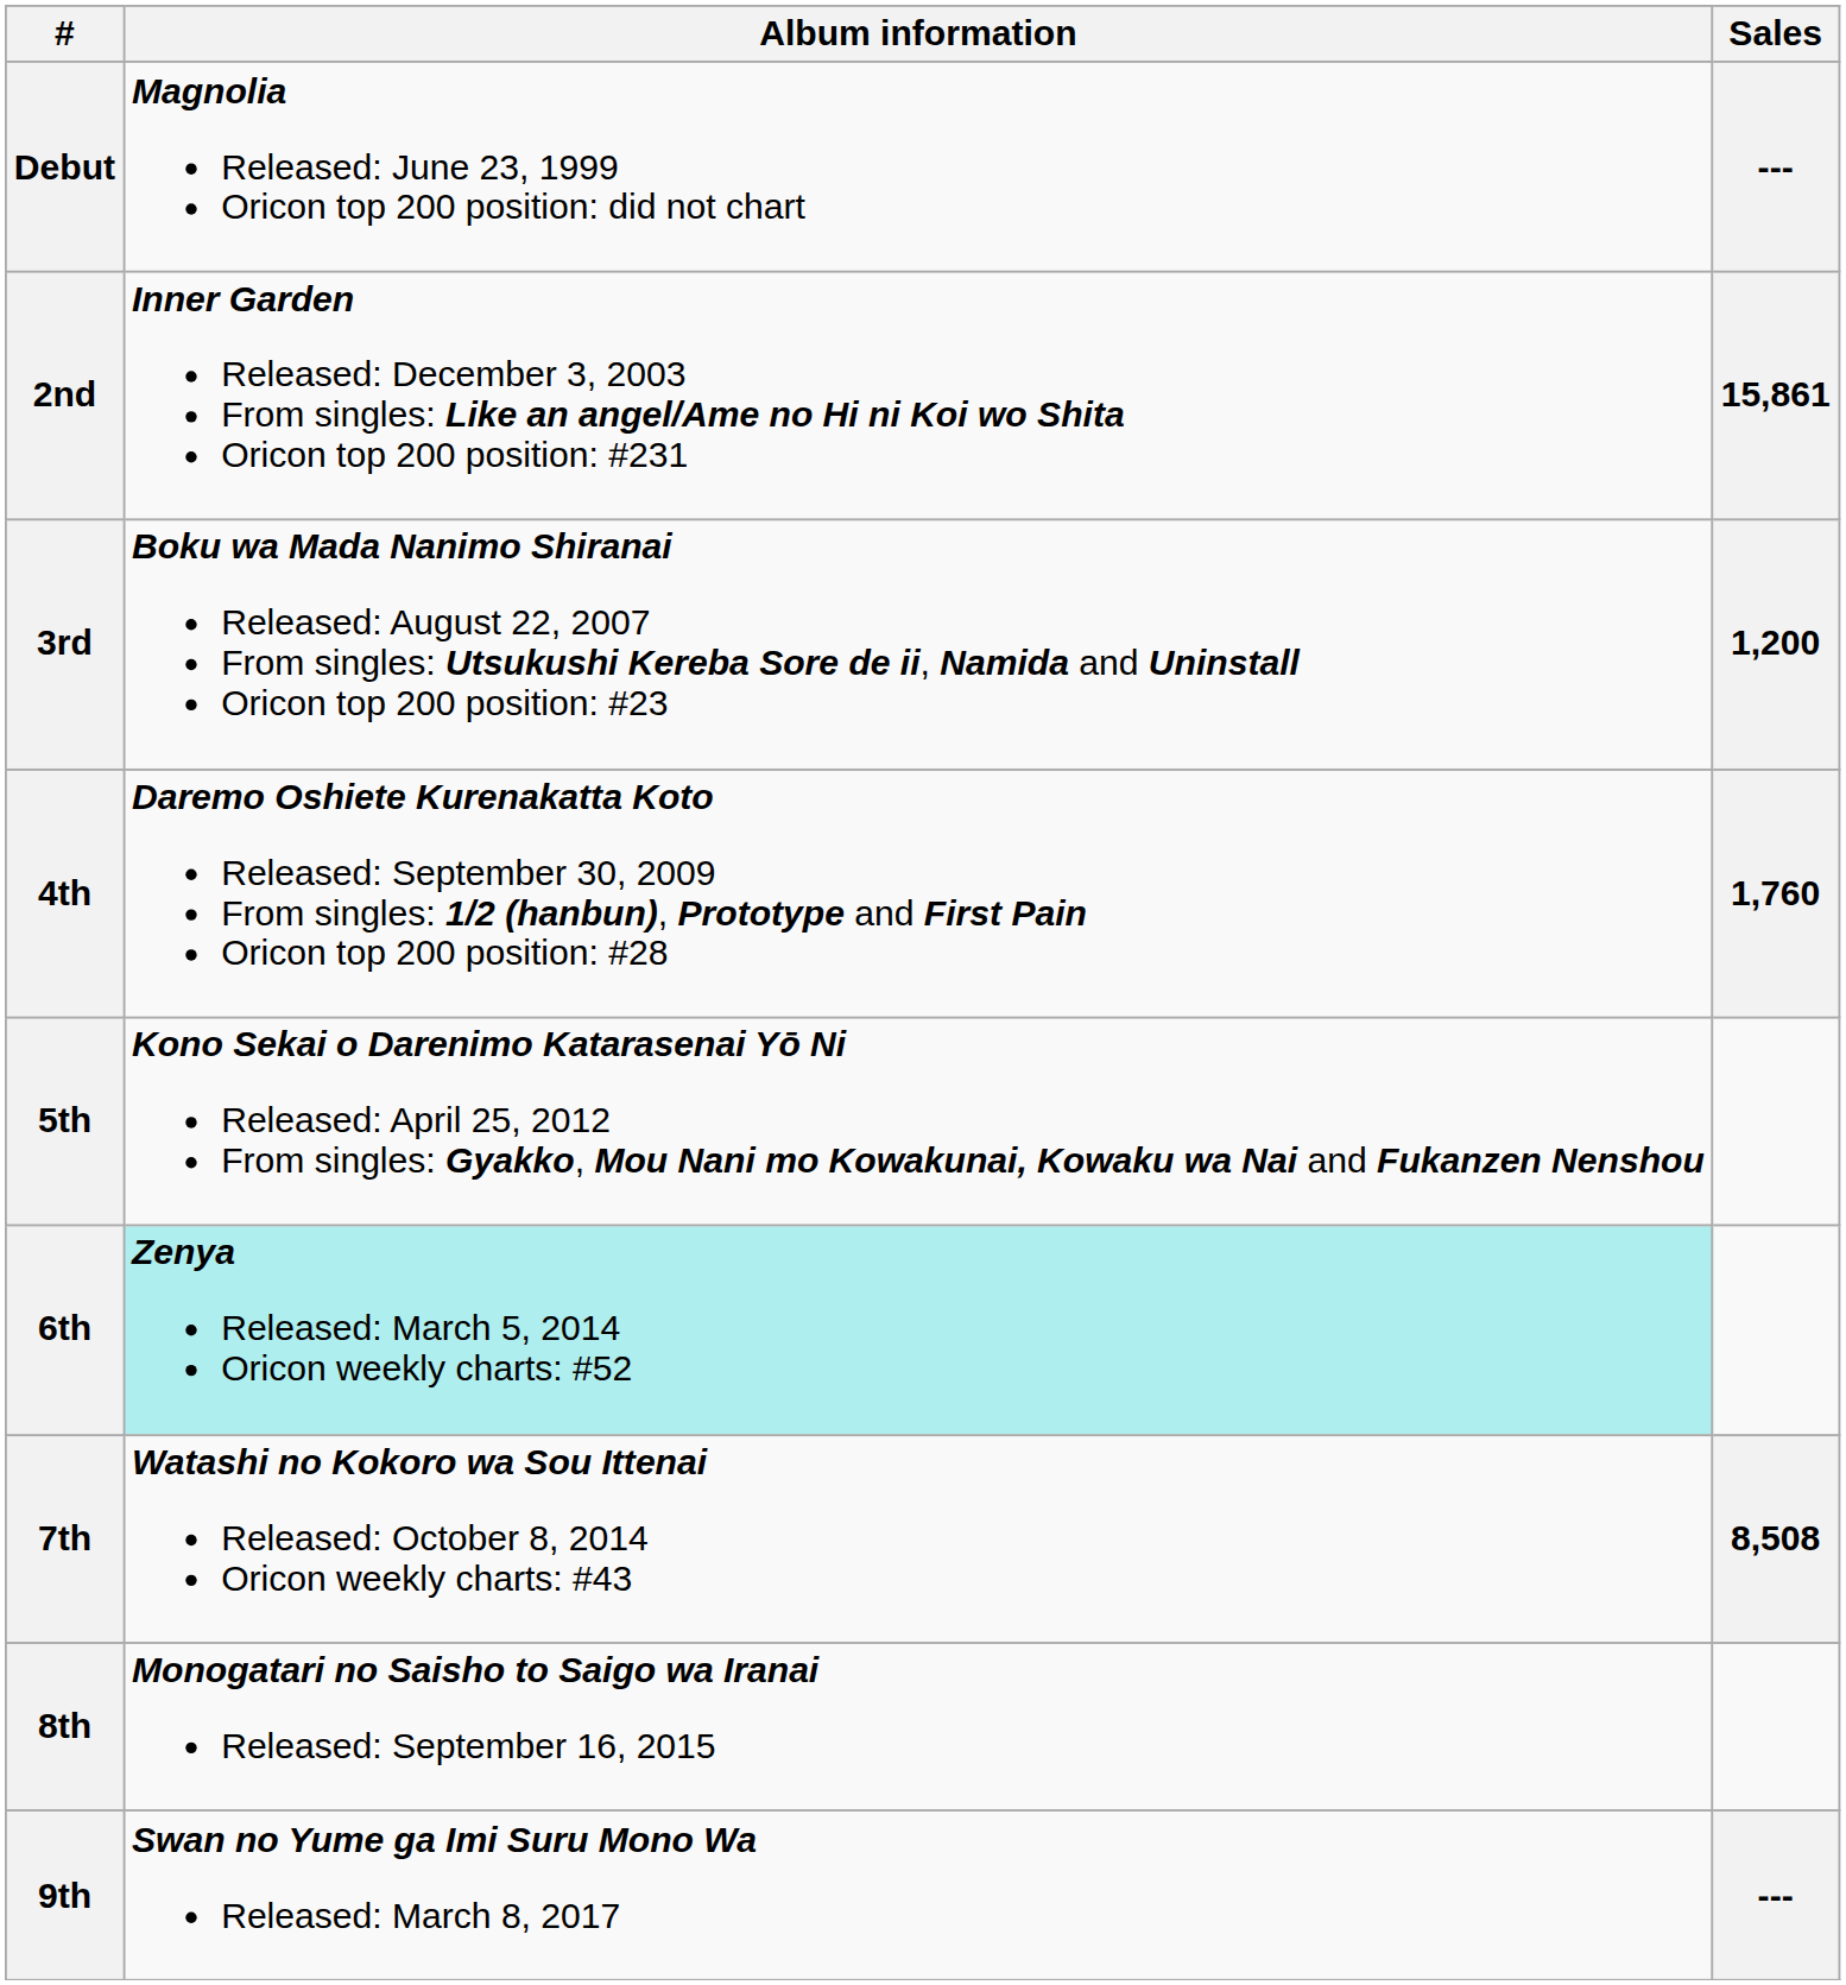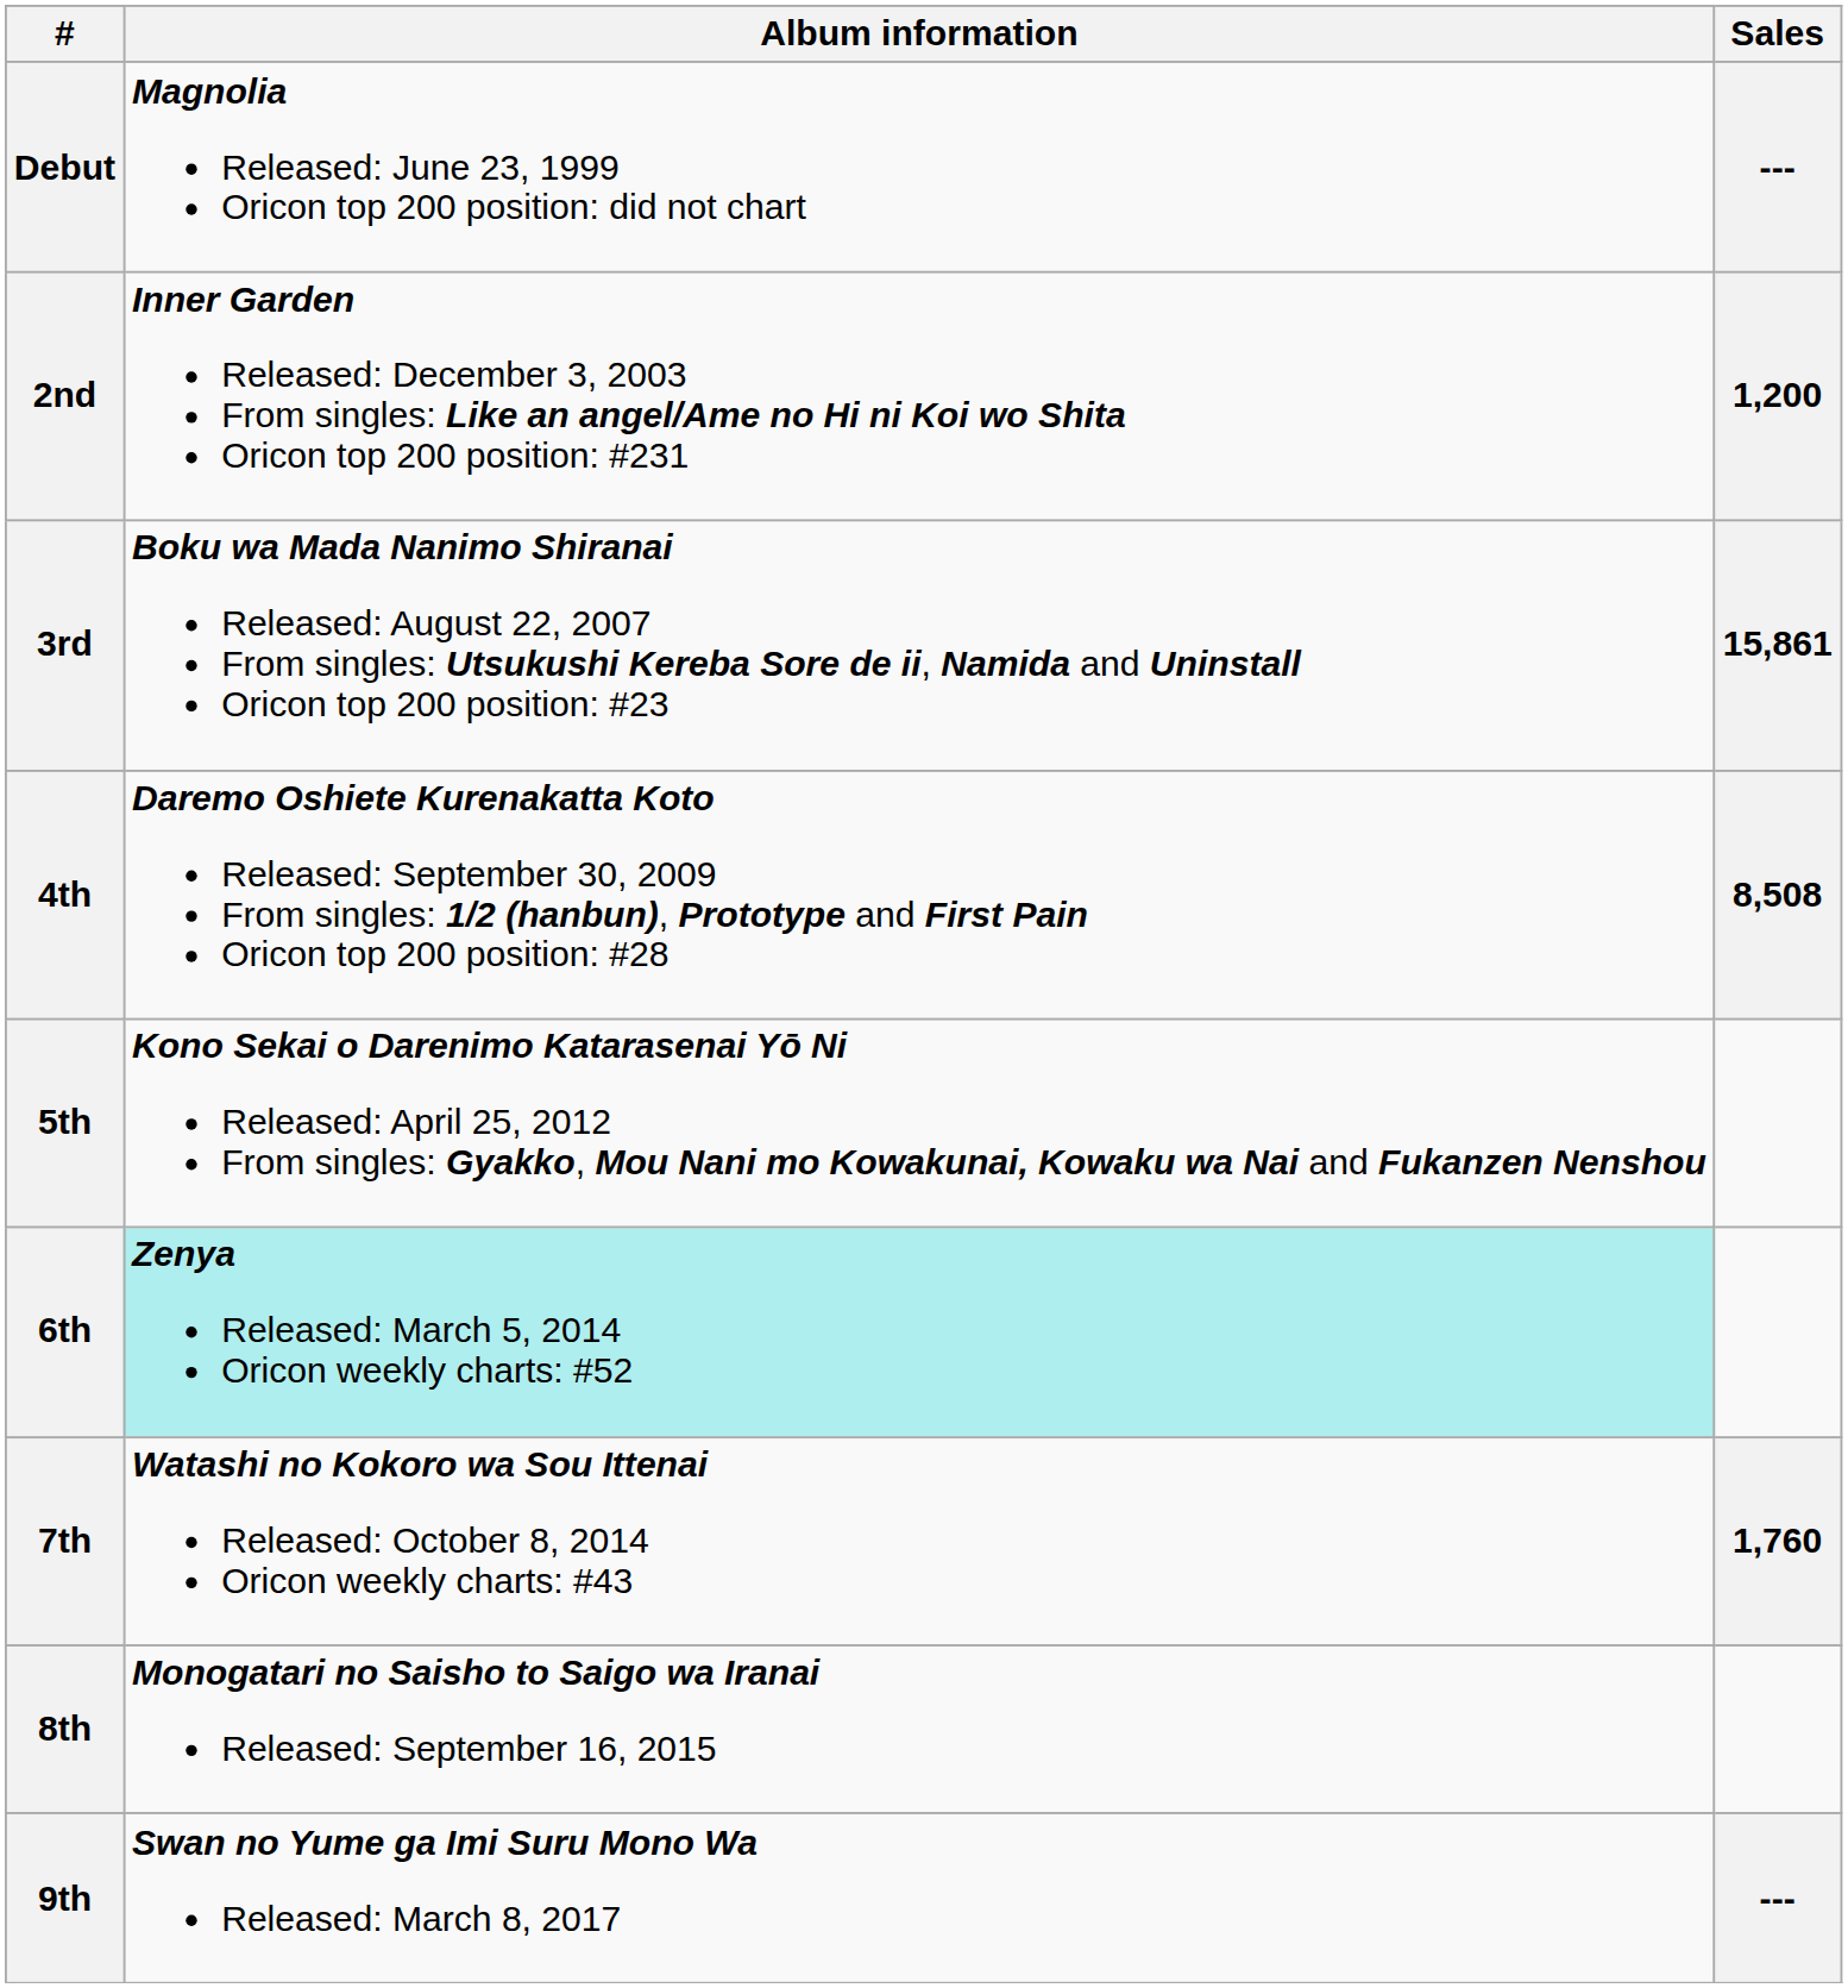2nd | Sales: 15,861 -> 1,200
3rd | Sales: 1,200 -> 15,861
4th | Sales: 1,760 -> 8,508
7th | Sales: 8,508 -> 1,760
